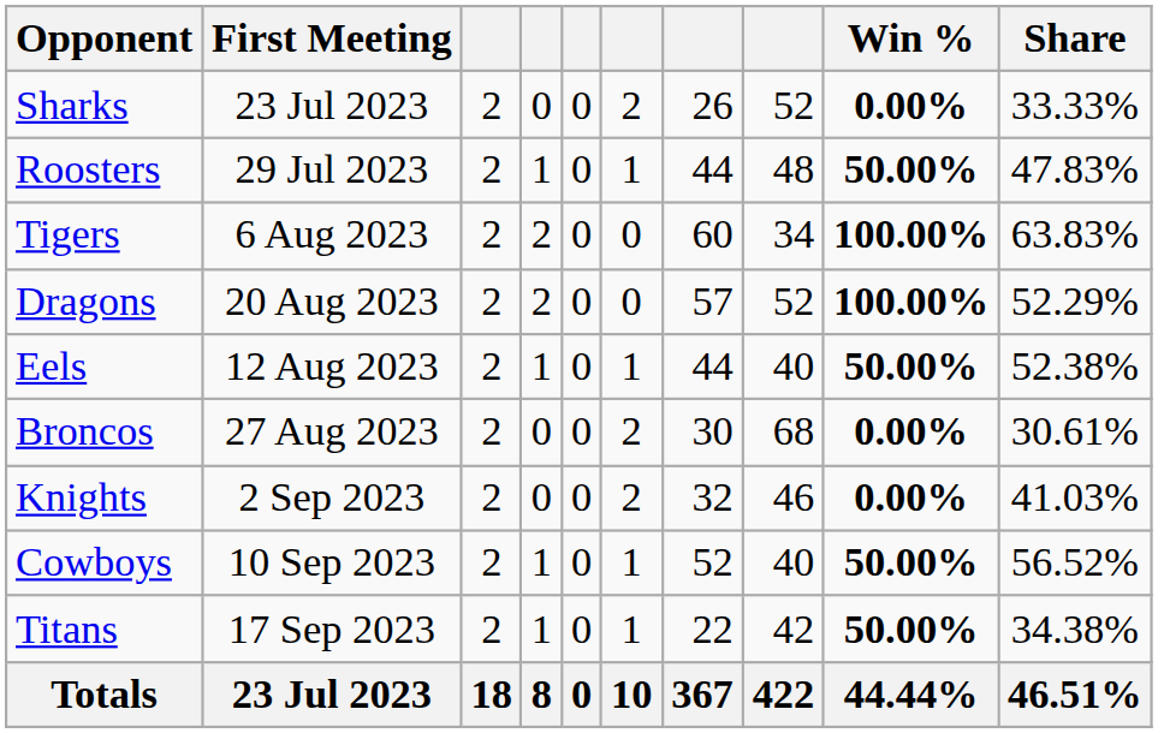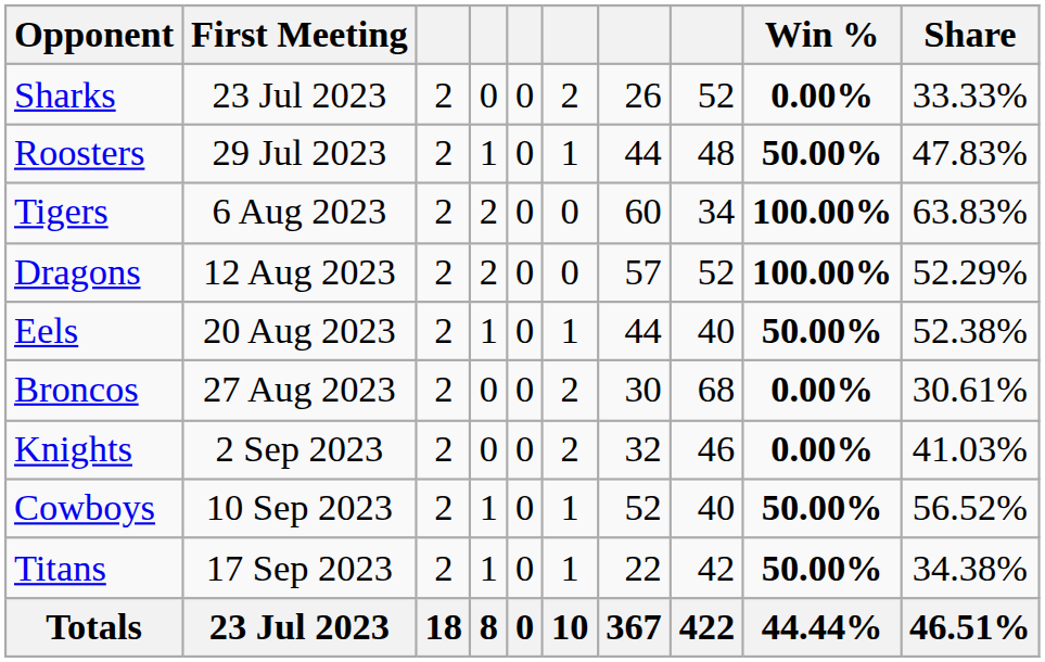Dragons | First Meeting: 20 Aug 2023 -> 12 Aug 2023
Eels | First Meeting: 12 Aug 2023 -> 20 Aug 2023
